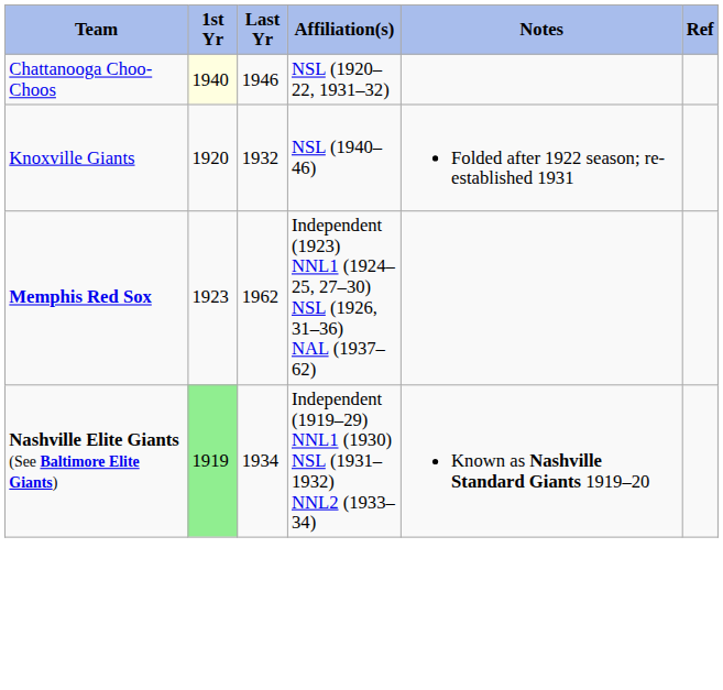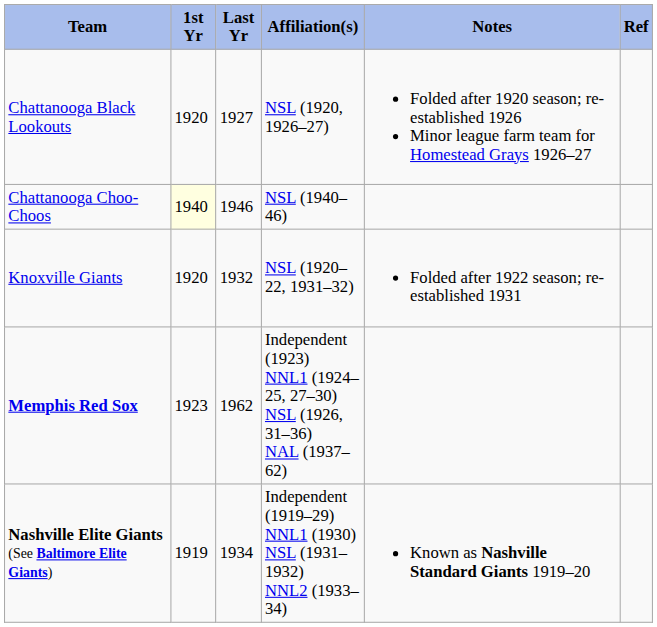+ row: Chattanooga Black Lookouts | 1920 | 1927 | NSL (1920, 1926–27) | Folded after 1920 season; re-established 1926 Minor league farm team for Homestead Grays 1926–27
Chattanooga Choo-Choos | Affiliation(s): NSL (1920–22, 1931–32) -> NSL (1940–46)
Knoxville Giants | Affiliation(s): NSL (1940–46) -> NSL (1920–22, 1931–32)
Nashville Elite Giants (See Baltimore Elite Giants) | 1st Yr: lightgreen background -> no background
